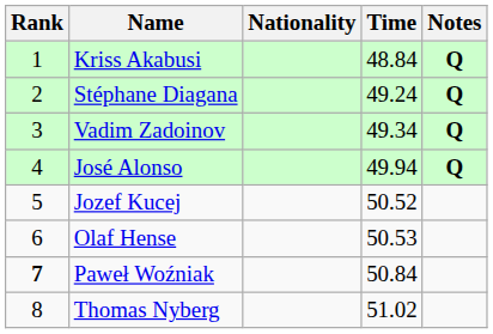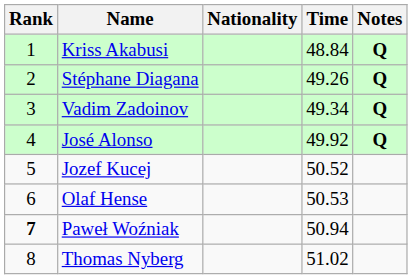Stéphane Diagana | Time: 49.24 -> 49.26
José Alonso | Time: 49.94 -> 49.92
Paweł Woźniak | Time: 50.84 -> 50.94
